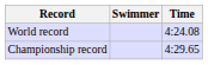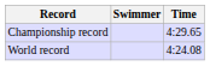rows swapped: World record <-> Championship record
